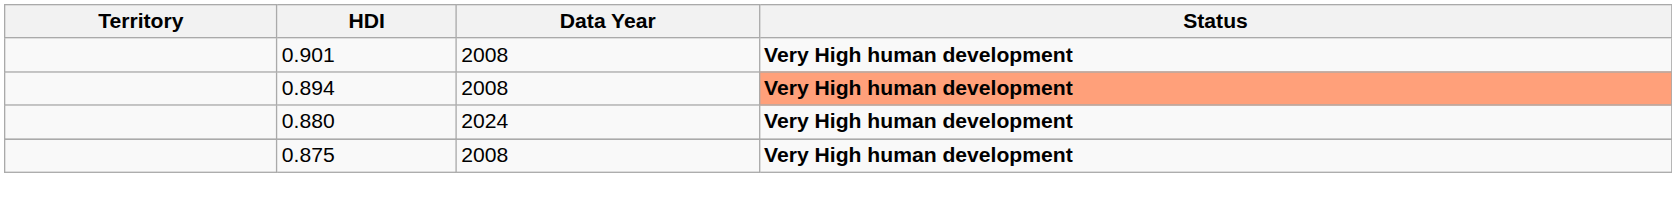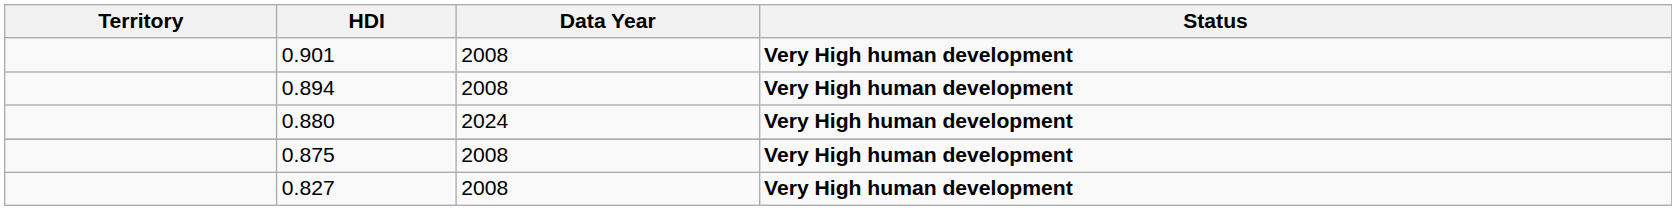0.894 | Status: lightsalmon background -> no background
+ row: 0.827 | 2008 | Very High human development
